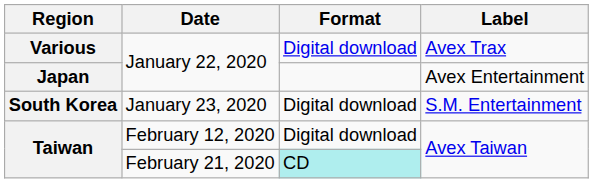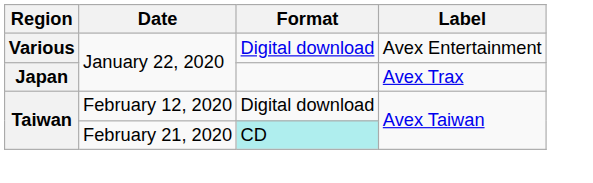Various | Label: Avex Trax -> Avex Entertainment
Japan | Label: Avex Entertainment -> Avex Trax
- row: South Korea | January 23, 2020 | Digital download | S.M. Entertainment
